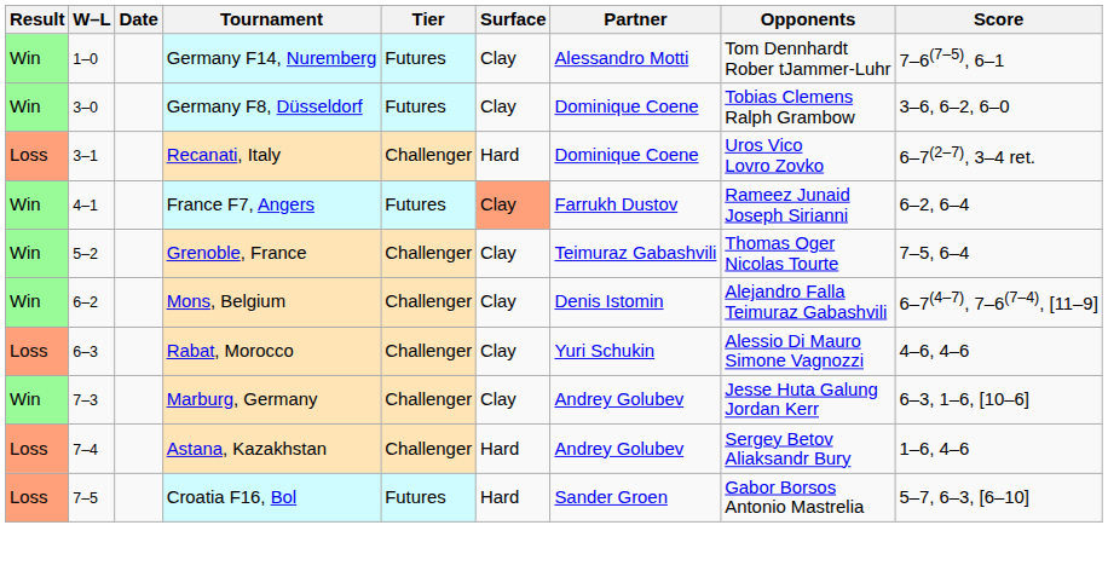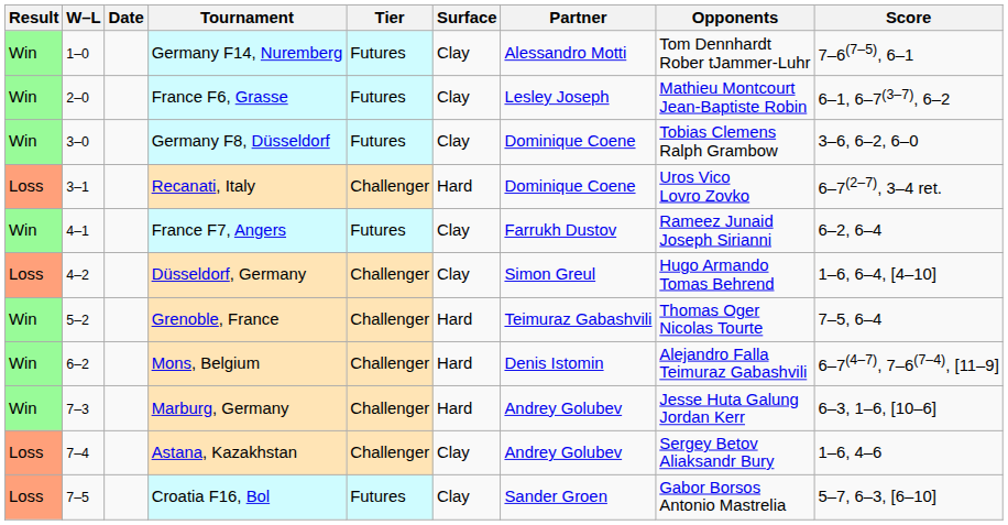+ row: Win | 2–0 | France F6, Grasse | Futures | Clay | Lesley Joseph | Mathieu Montcourt Jean-Baptiste Robin | 6–1, 6–7(3–7), 6–2
France F7, Angers | Surface: lightsalmon background -> no background
+ row: Loss | 4–2 | Düsseldorf, Germany | Challenger | Clay | Simon Greul | Hugo Armando Tomas Behrend | 1–6, 6–4, [4–10]
Grenoble, France | Surface: Clay -> Hard
Mons, Belgium | Surface: Clay -> Hard
- row: Loss | 6–3 | Rabat, Morocco | Challenger | Clay | Yuri Schukin | Alessio Di Mauro Simone Vagnozzi | 4–6, 4–6
Marburg, Germany | Surface: Clay -> Hard
Astana, Kazakhstan | Surface: Hard -> Clay
Croatia F16, Bol | Surface: Hard -> Clay
